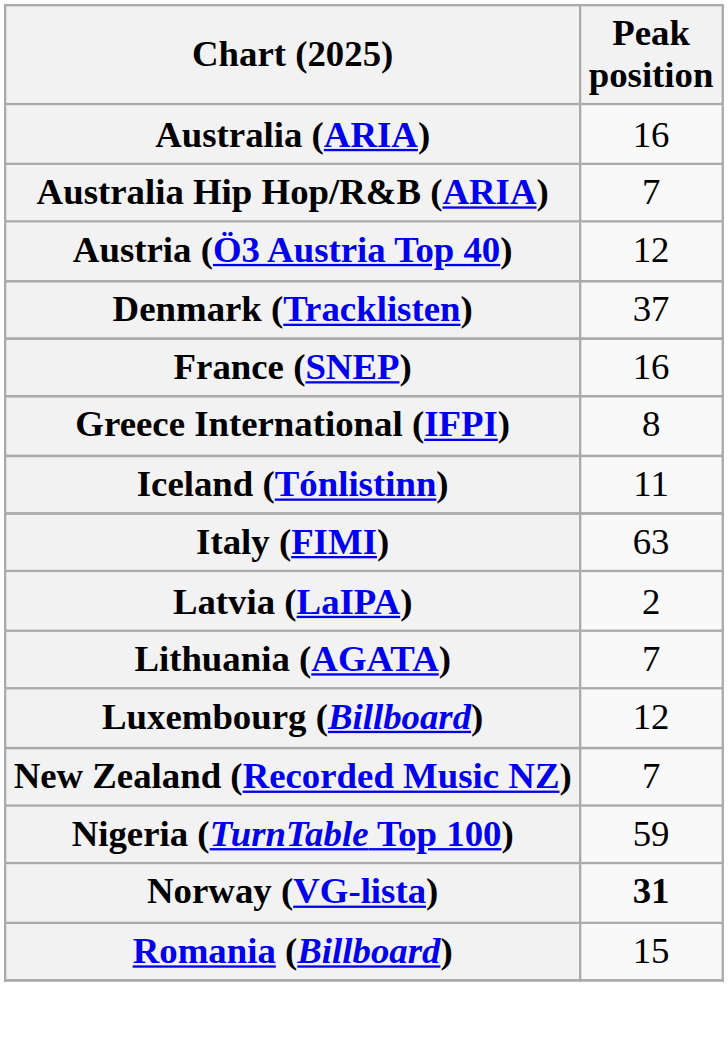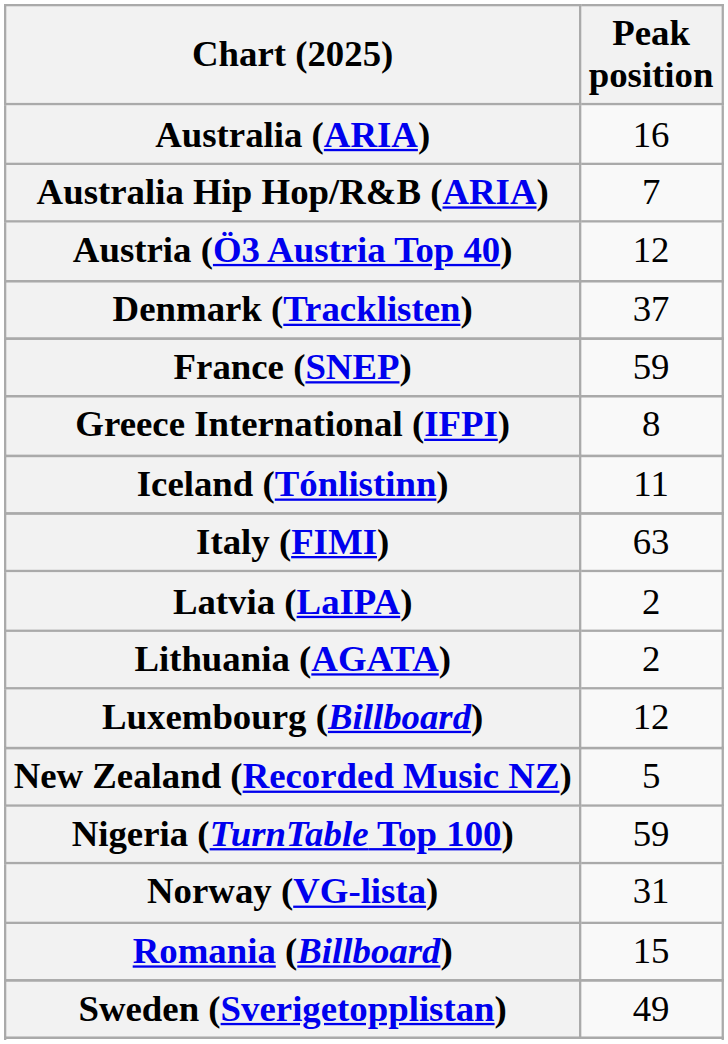France (SNEP) | Peak position: 16 -> 59
Lithuania (AGATA) | Peak position: 7 -> 2
New Zealand (Recorded Music NZ) | Peak position: 7 -> 5
Norway (VG-lista) | Peak position: bold -> normal
+ row: Sweden (Sverigetopplistan) | 49
